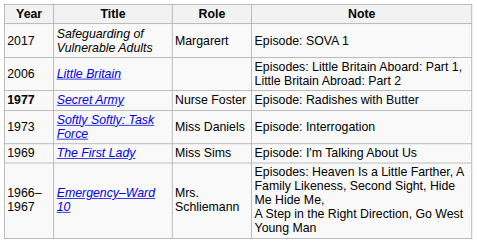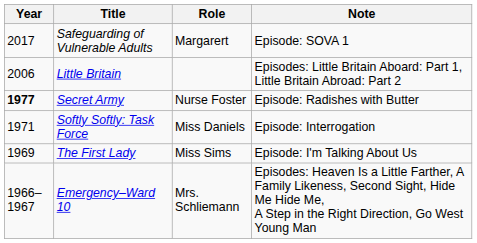Softly Softly: Task Force | Year: 1973 -> 1971
